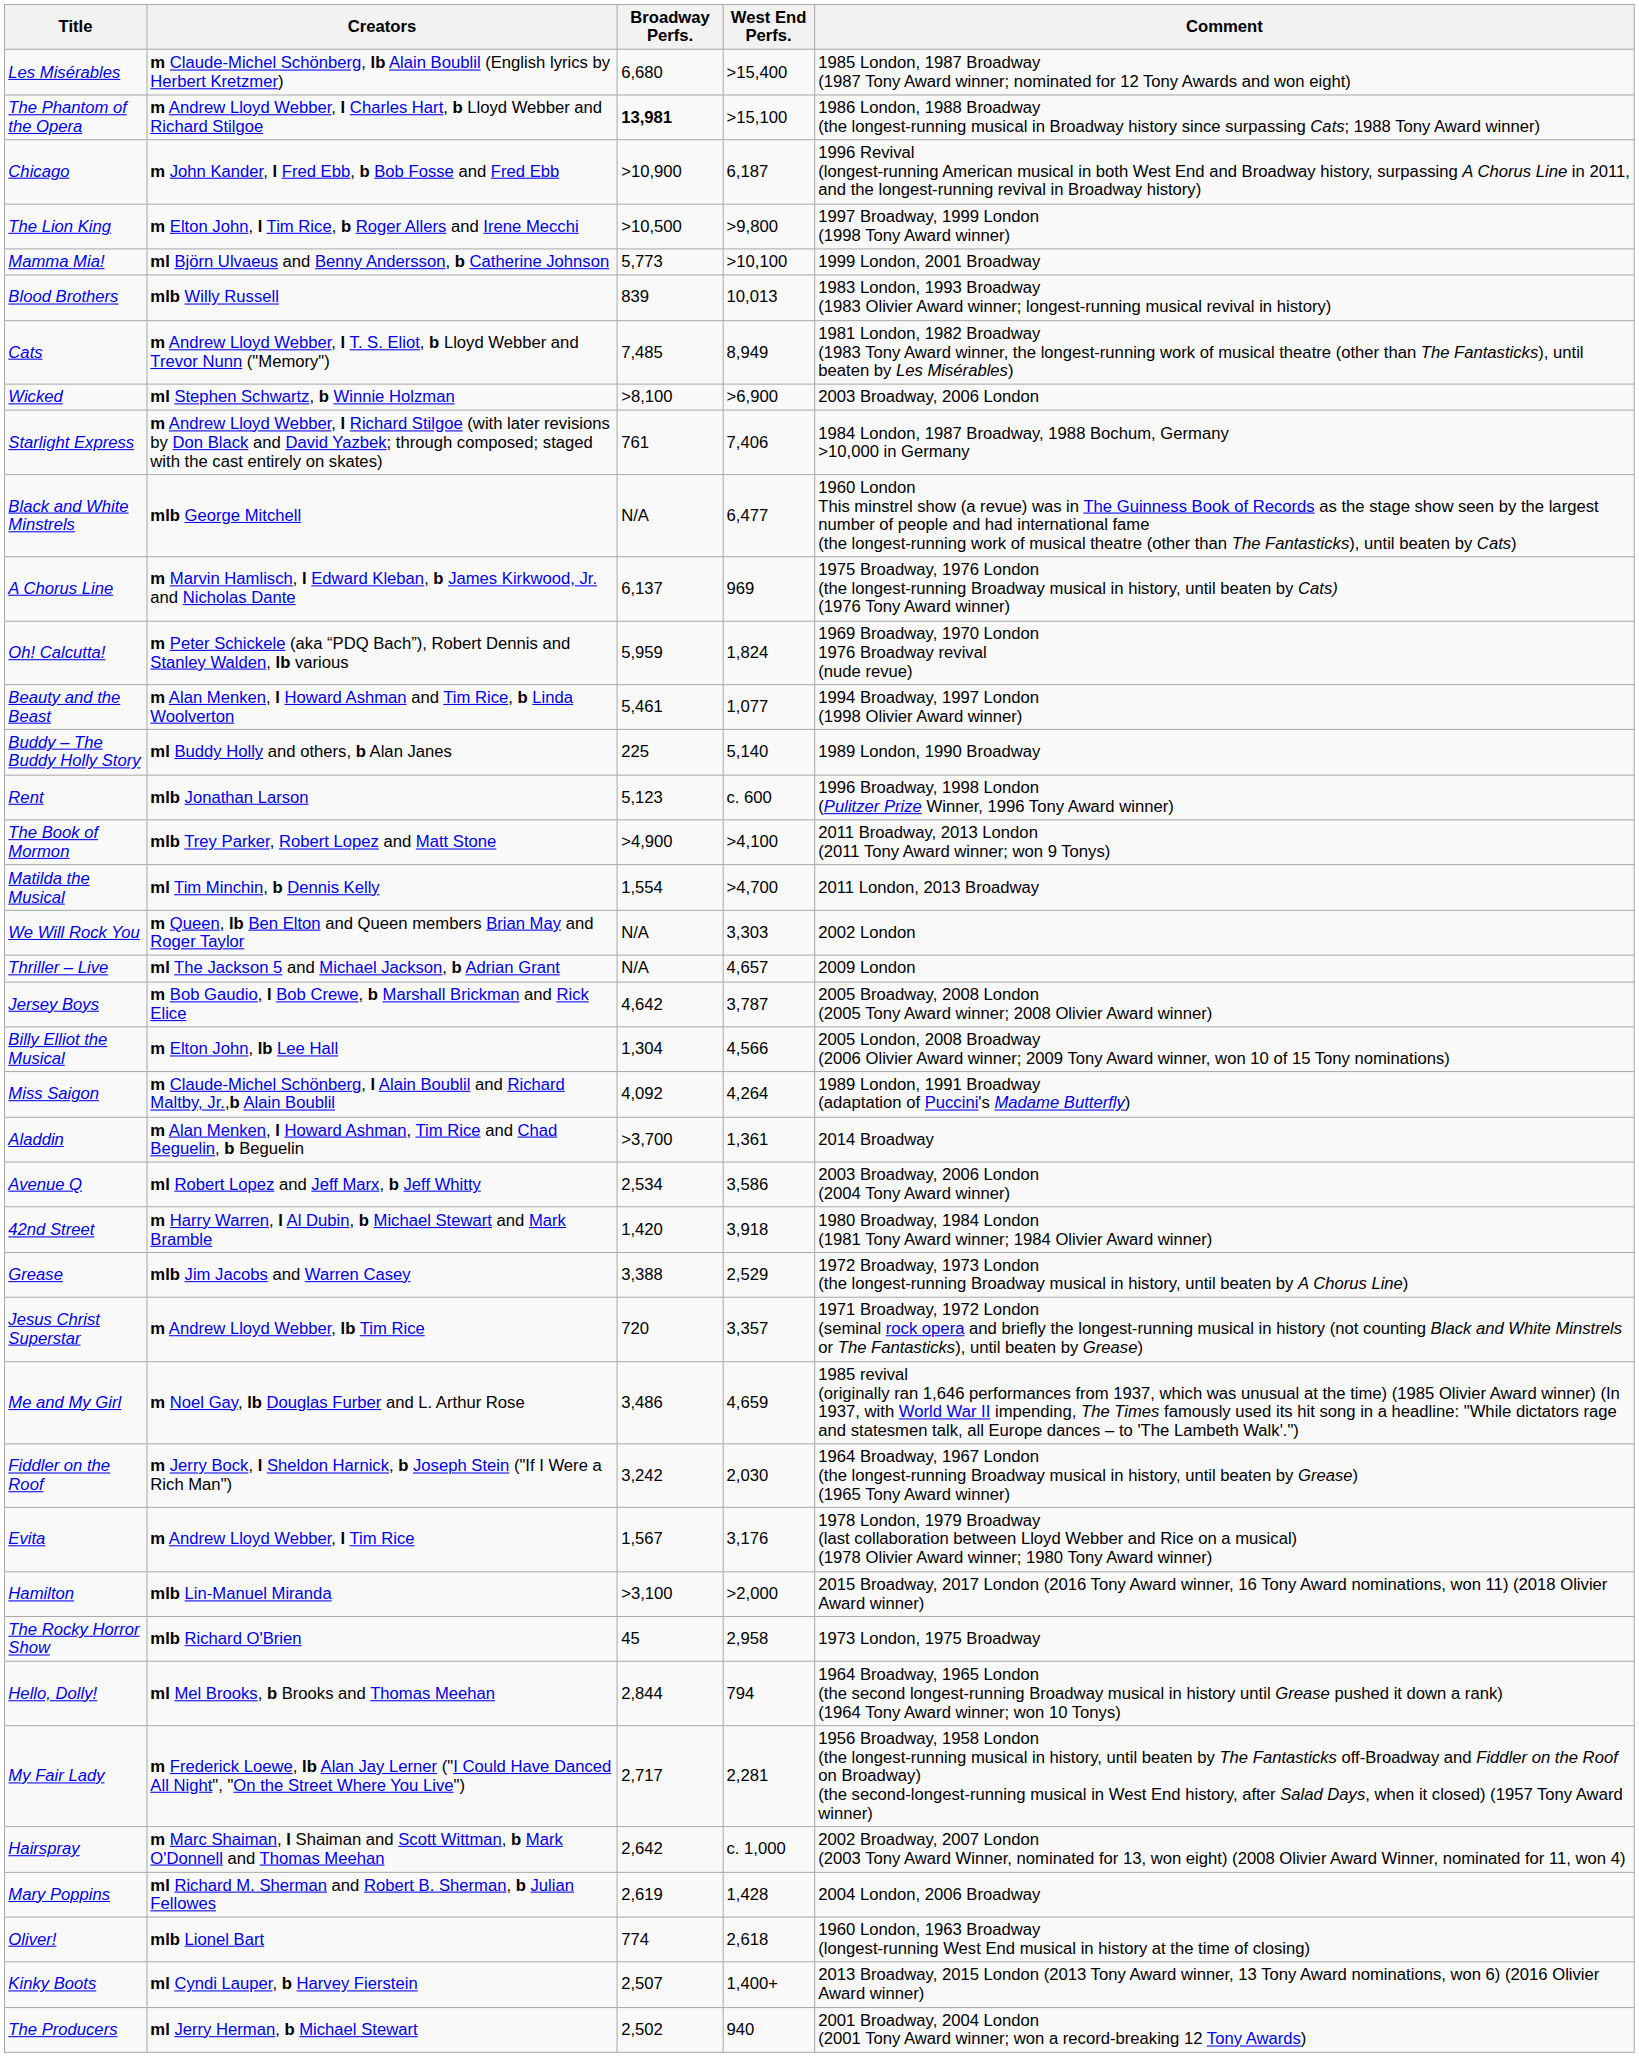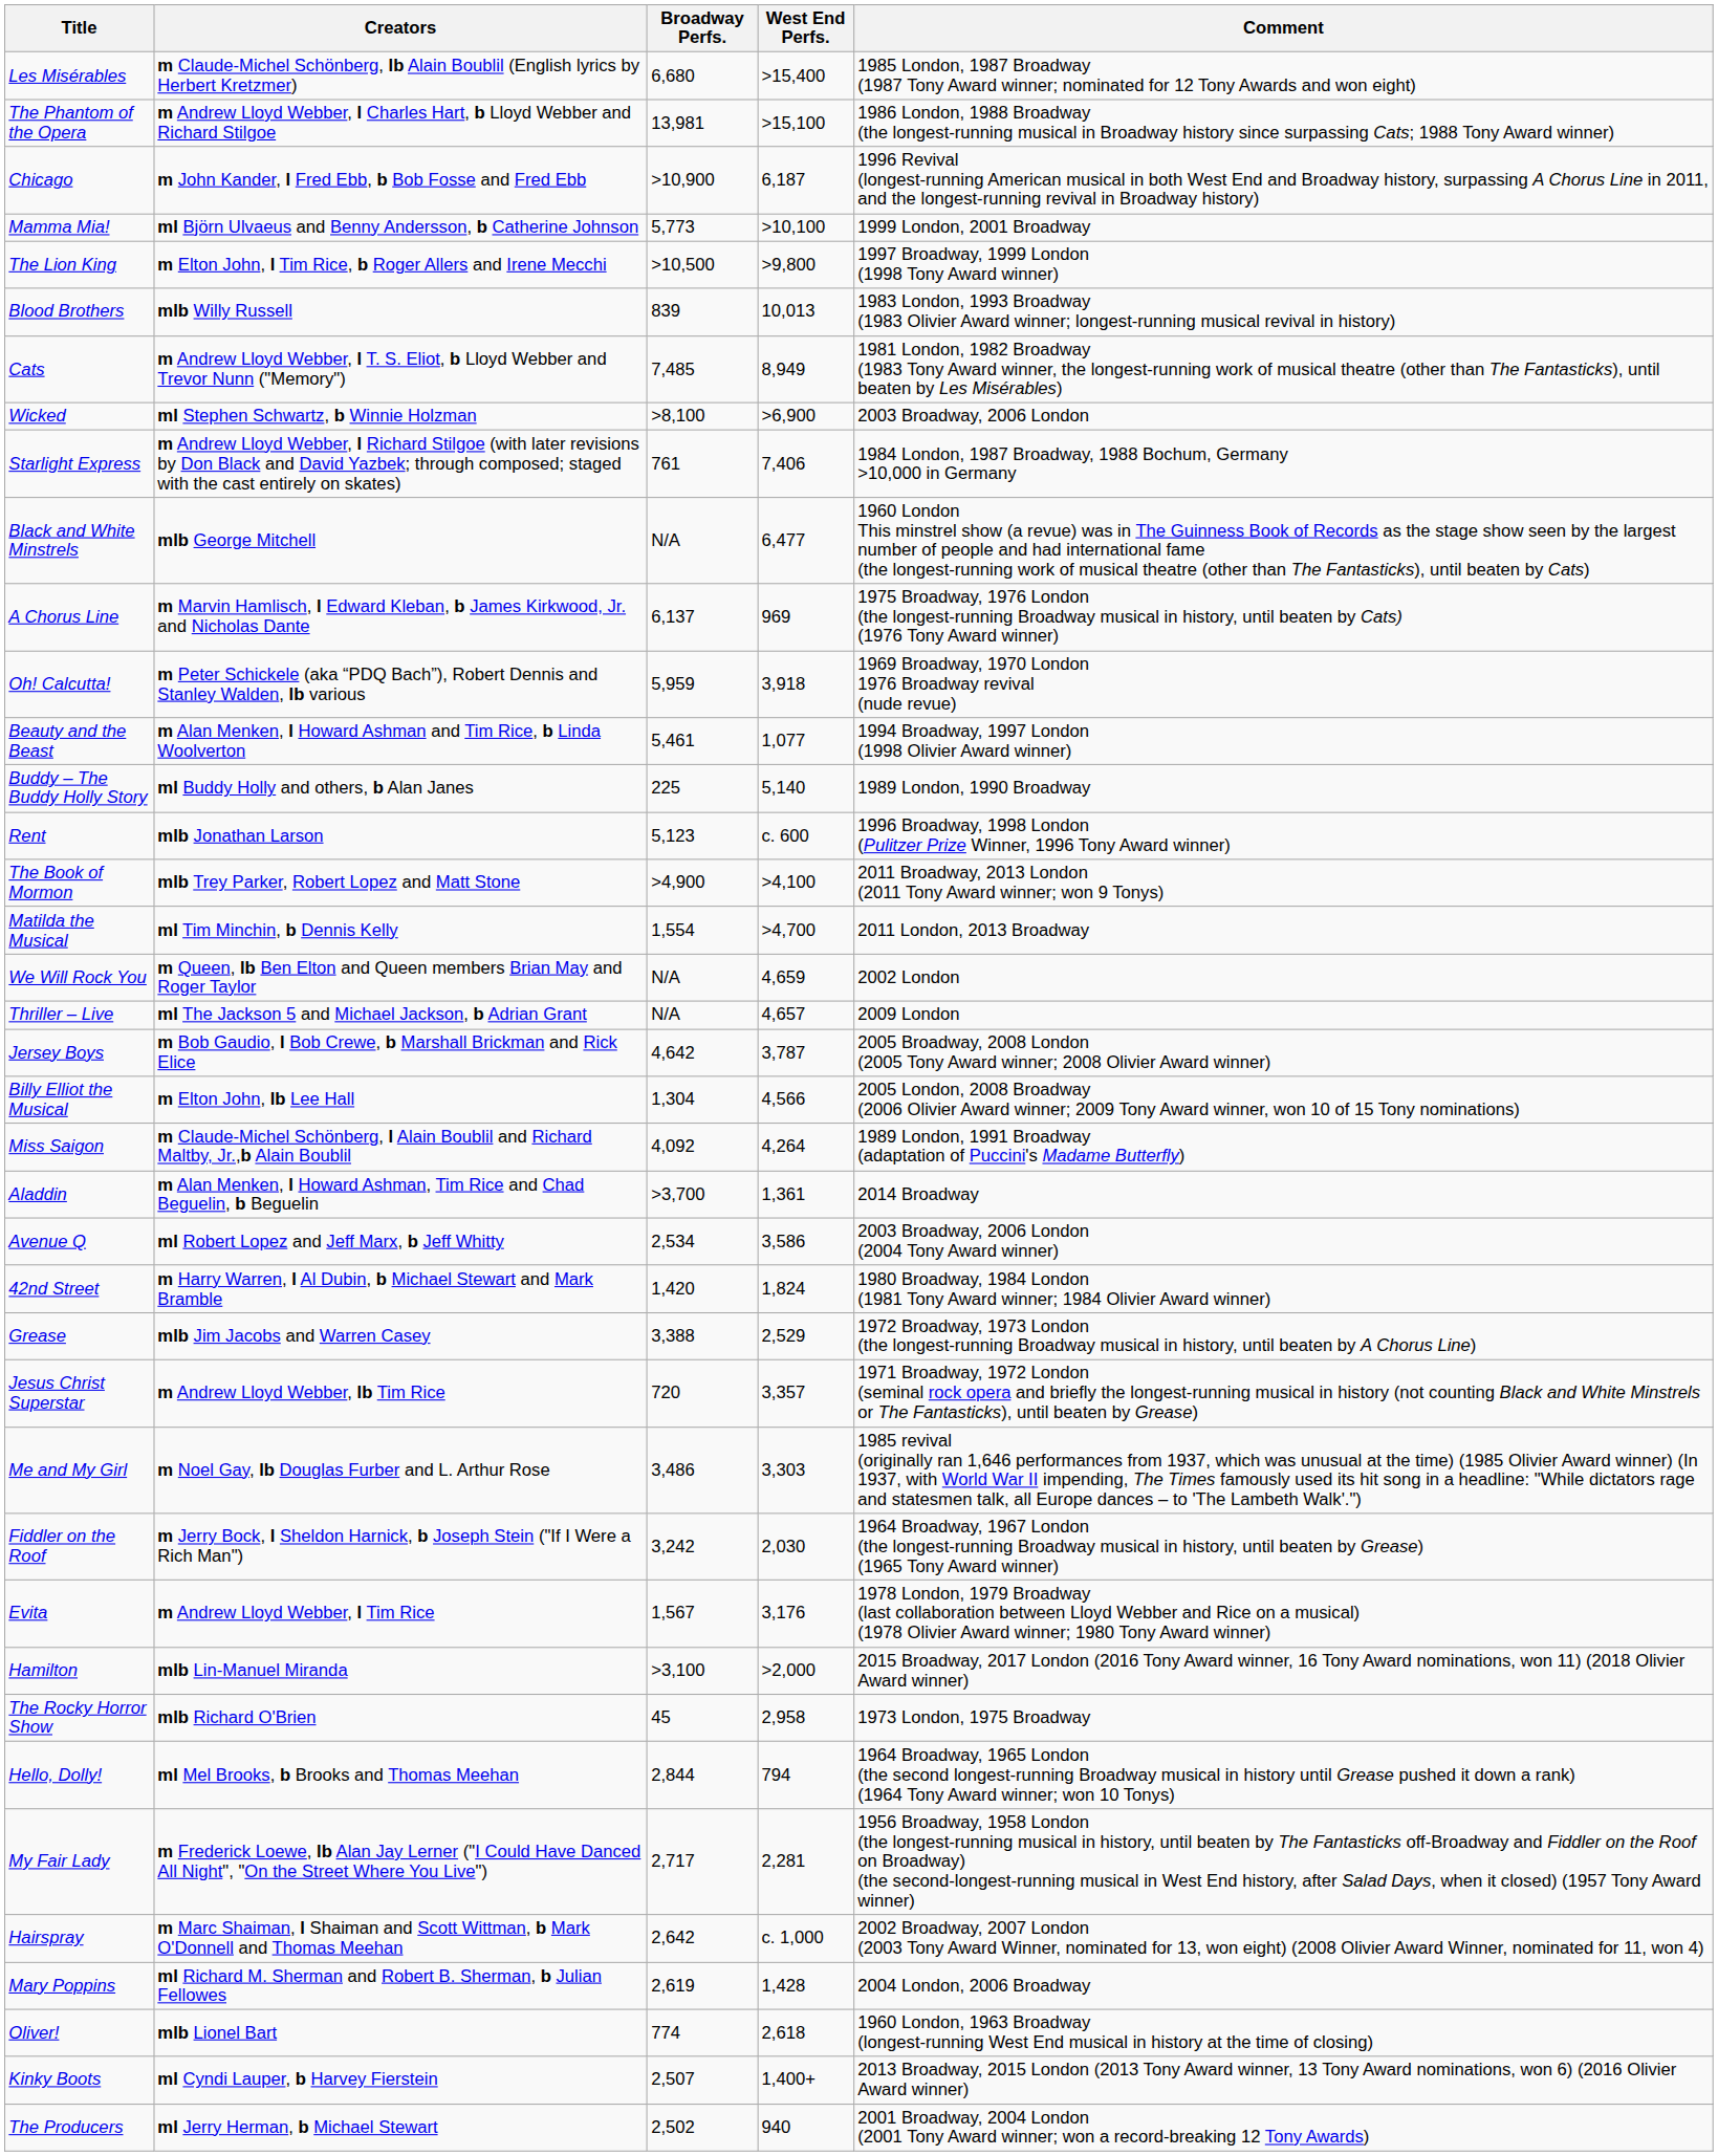The Phantom of the Opera | Broadway Perfs.: bold -> normal
rows swapped: The Lion King <-> Mamma Mia!
Oh! Calcutta! | West End Perfs.: 1,824 -> 3,918
We Will Rock You | West End Perfs.: 3,303 -> 4,659
42nd Street | West End Perfs.: 3,918 -> 1,824
Me and My Girl | West End Perfs.: 4,659 -> 3,303
